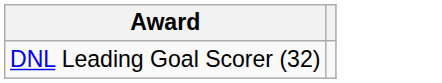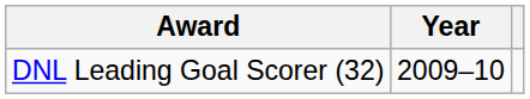+ column: Year | 2009–10
